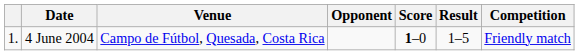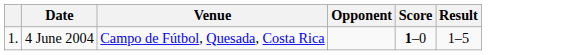- column: Competition | Friendly match
